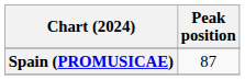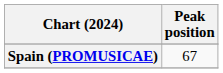Spain (PROMUSICAE) | Peak position: 87 -> 67
